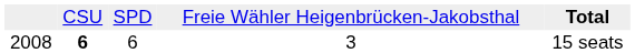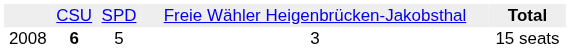2008 | column 3: 6 -> 5
